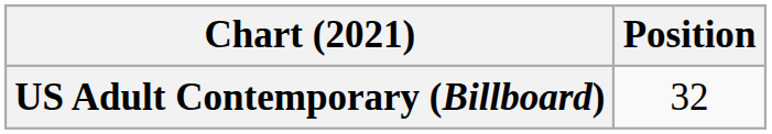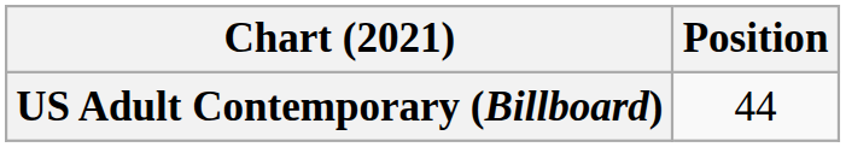US Adult Contemporary (Billboard) | Position: 32 -> 44
